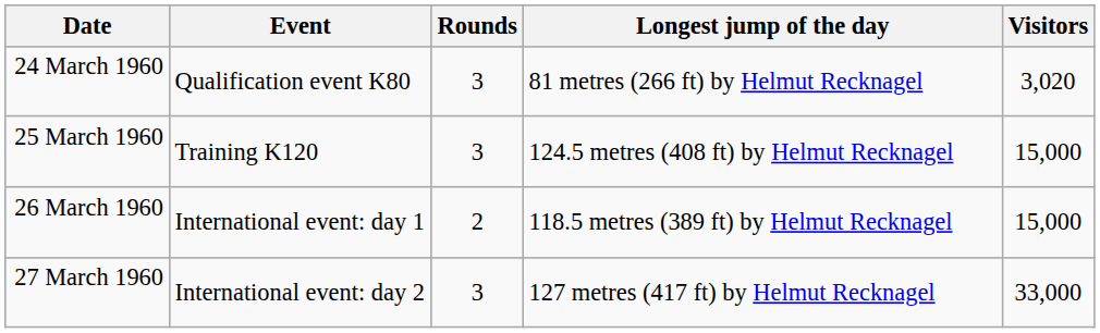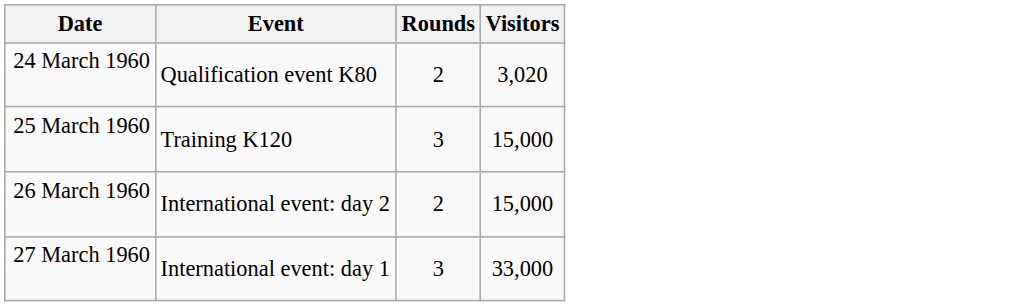- column: Longest jump of the day | 81 metres (266 ft) by Helmut Recknagel | 124.5 metres (408 ft) by Helmut Recknagel | 118.5 metres (389 ft) by Helmut Recknagel | 127 metres (417 ft) by Helmut Recknagel
24 March 1960 | Rounds: 3 -> 2
26 March 1960 | Event: International event: day 1 -> International event: day 2
27 March 1960 | Event: International event: day 2 -> International event: day 1
